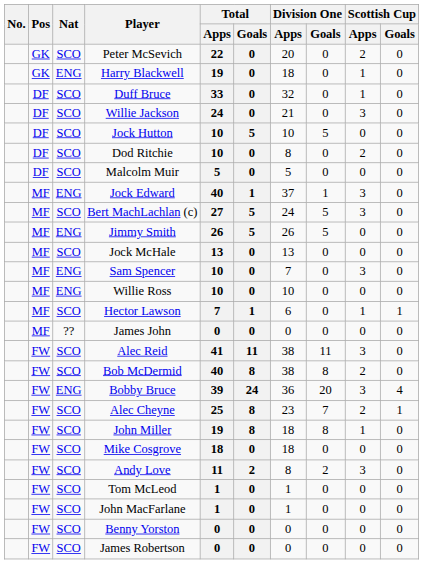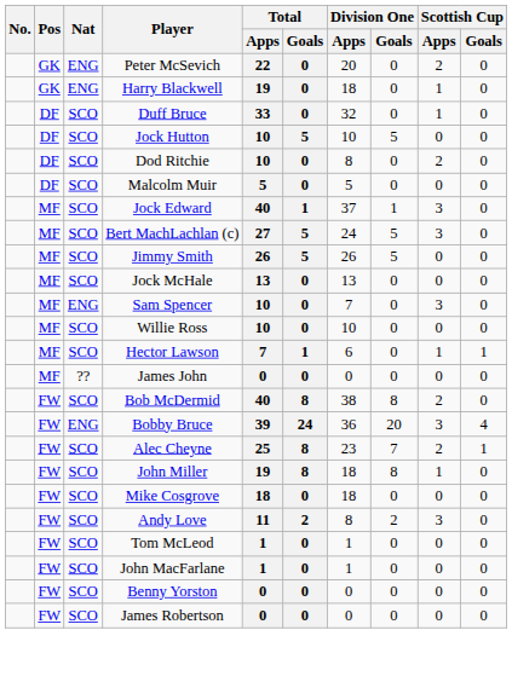Peter McSevich | Nat: SCO -> ENG
- row: DF | SCO | Willie Jackson | 24 | 0 | 21 | 0 | 3 | 0
Jock Edward | Nat: ENG -> SCO
Jimmy Smith | Nat: ENG -> SCO
Willie Ross | Nat: ENG -> SCO
- row: FW | SCO | Alec Reid | 41 | 11 | 38 | 11 | 3 | 0
